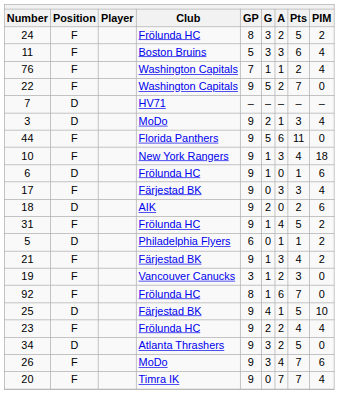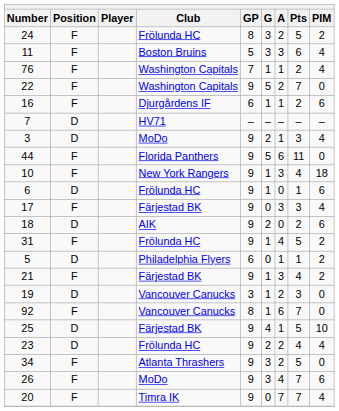+ row: 16 | F | Djurgårdens IF | 6 | 1 | 1 | 2 | 6
19 | Position: F -> D
92 | Club: Frölunda HC -> Vancouver Canucks
23 | Position: F -> D
34 | Position: D -> F
